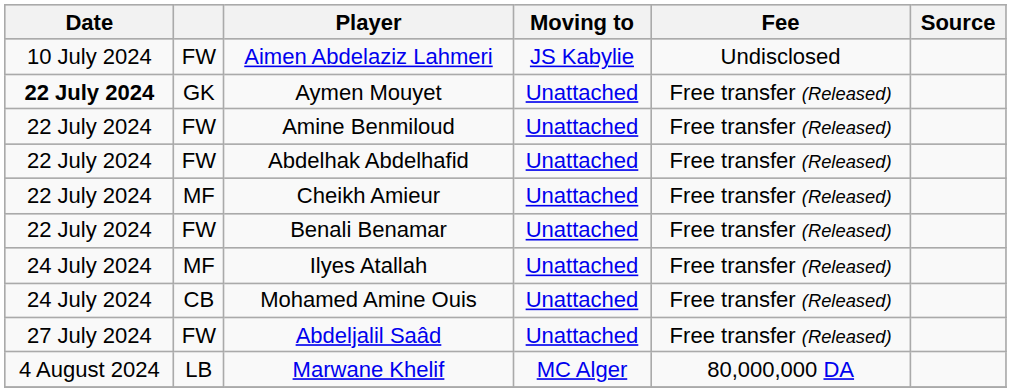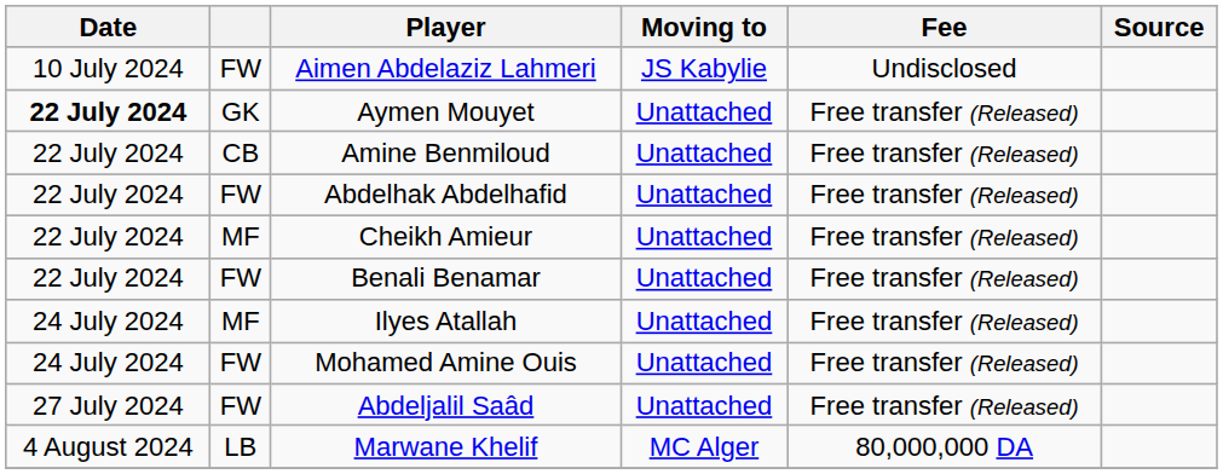Amine Benmiloud | column 2: FW -> CB
Mohamed Amine Ouis | column 2: CB -> FW
